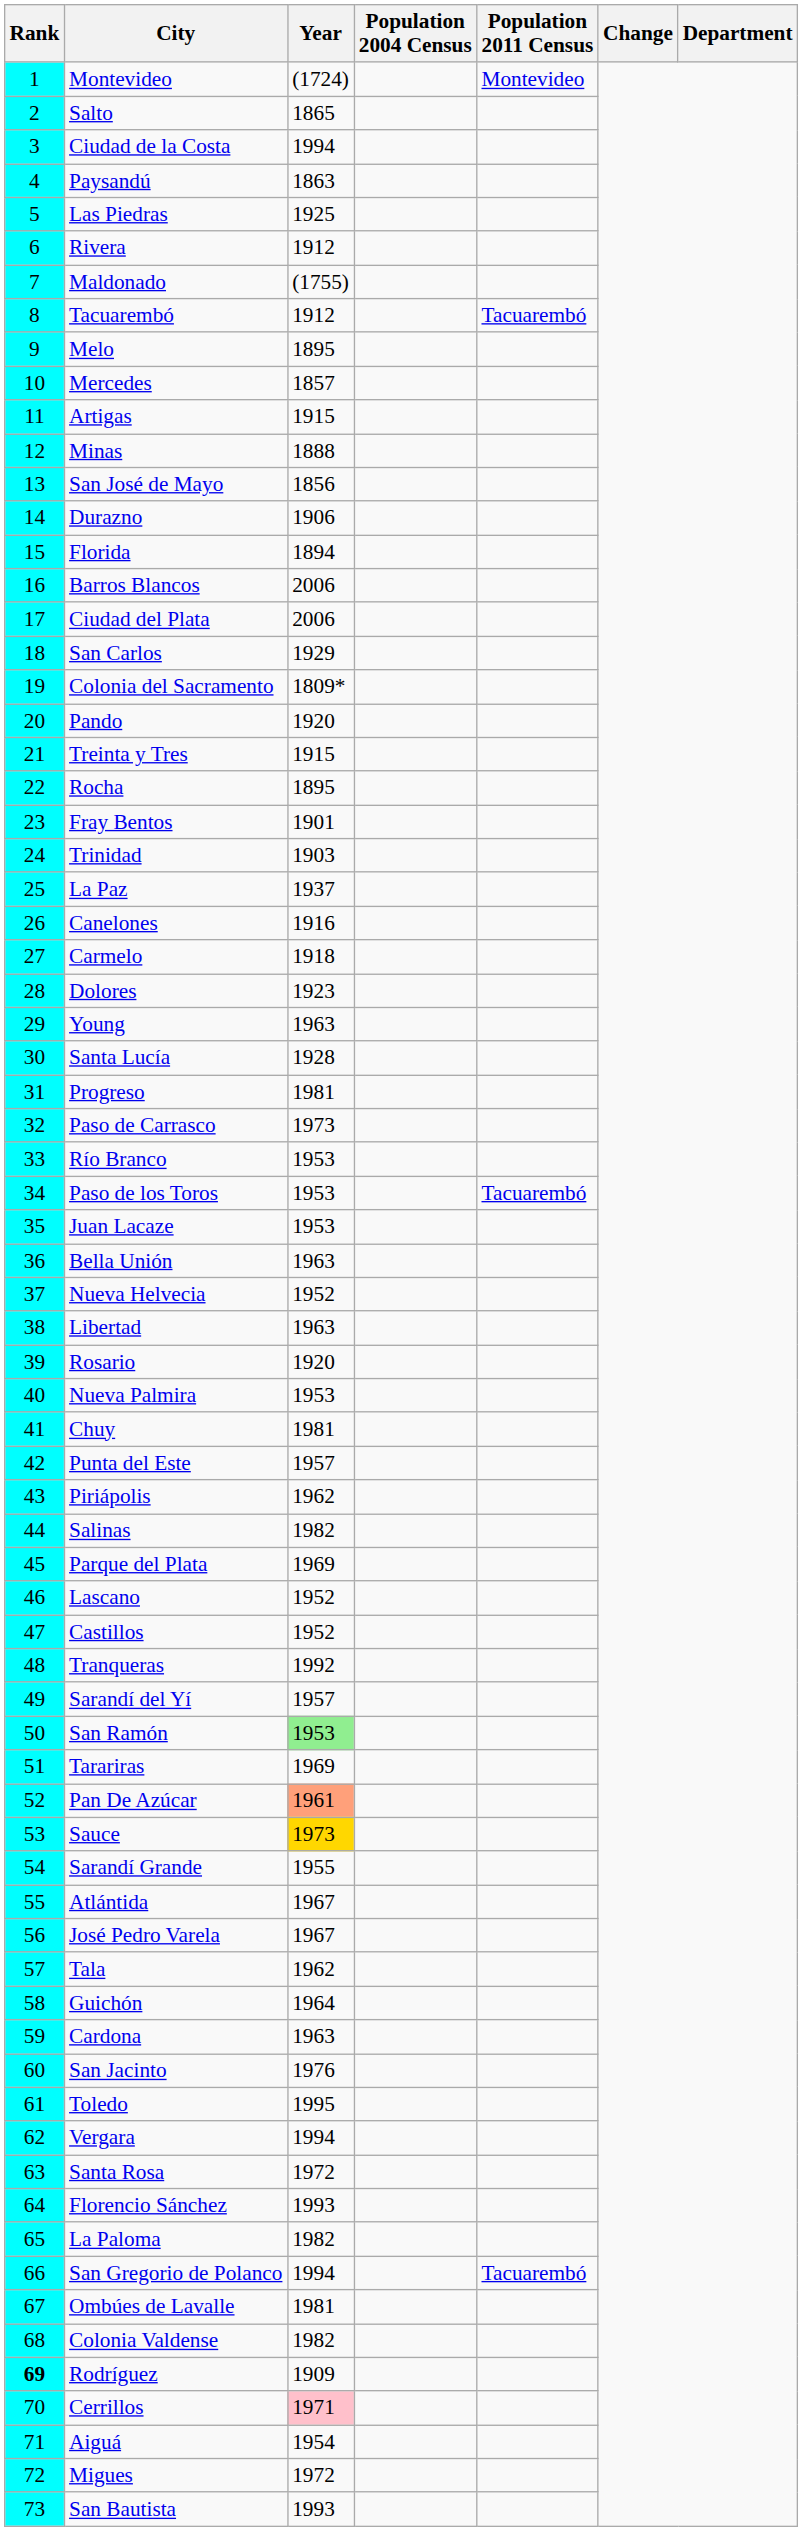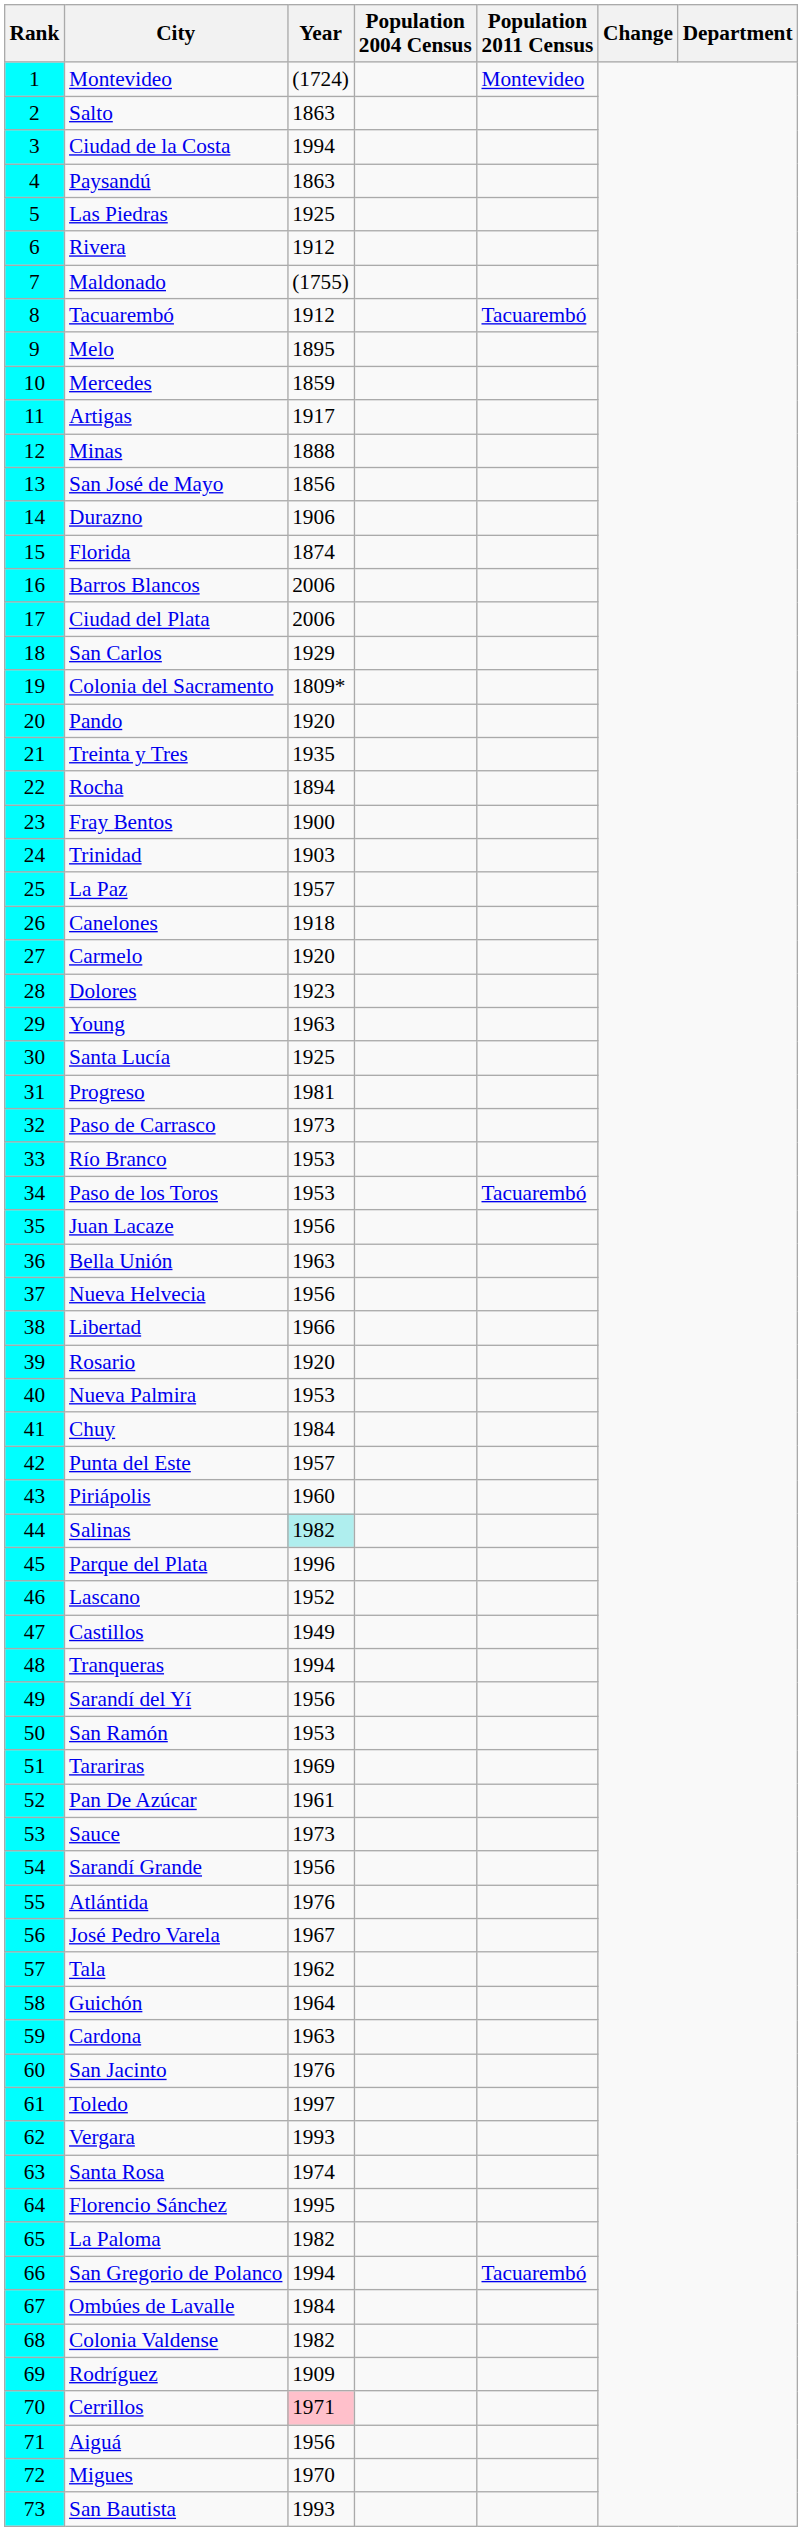Salto | Year: 1865 -> 1863
Mercedes | Year: 1857 -> 1859
Artigas | Year: 1915 -> 1917
Florida | Year: 1894 -> 1874
Treinta y Tres | Year: 1915 -> 1935
Rocha | Year: 1895 -> 1894
Fray Bentos | Year: 1901 -> 1900
La Paz | Year: 1937 -> 1957
Canelones | Year: 1916 -> 1918
Carmelo | Year: 1918 -> 1920
Santa Lucía | Year: 1928 -> 1925
Juan Lacaze | Year: 1953 -> 1956
Nueva Helvecia | Year: 1952 -> 1956
Libertad | Year: 1963 -> 1966
Chuy | Year: 1981 -> 1984
Piriápolis | Year: 1962 -> 1960
Salinas | Year: no background -> paleturquoise background
Parque del Plata | Year: 1969 -> 1996
Castillos | Year: 1952 -> 1949
Tranqueras | Year: 1992 -> 1994
Sarandí del Yí | Year: 1957 -> 1956
San Ramón | Year: lightgreen background -> no background
Pan De Azúcar | Year: lightsalmon background -> no background
Sauce | Year: gold background -> no background
Sarandí Grande | Year: 1955 -> 1956
Atlántida | Year: 1967 -> 1976
Toledo | Year: 1995 -> 1997
Vergara | Year: 1994 -> 1993
Santa Rosa | Year: 1972 -> 1974
Florencio Sánchez | Year: 1993 -> 1995
Ombúes de Lavalle | Year: 1981 -> 1984
Rodríguez | Rank: bold -> normal
Aiguá | Year: 1954 -> 1956
Migues | Year: 1972 -> 1970
